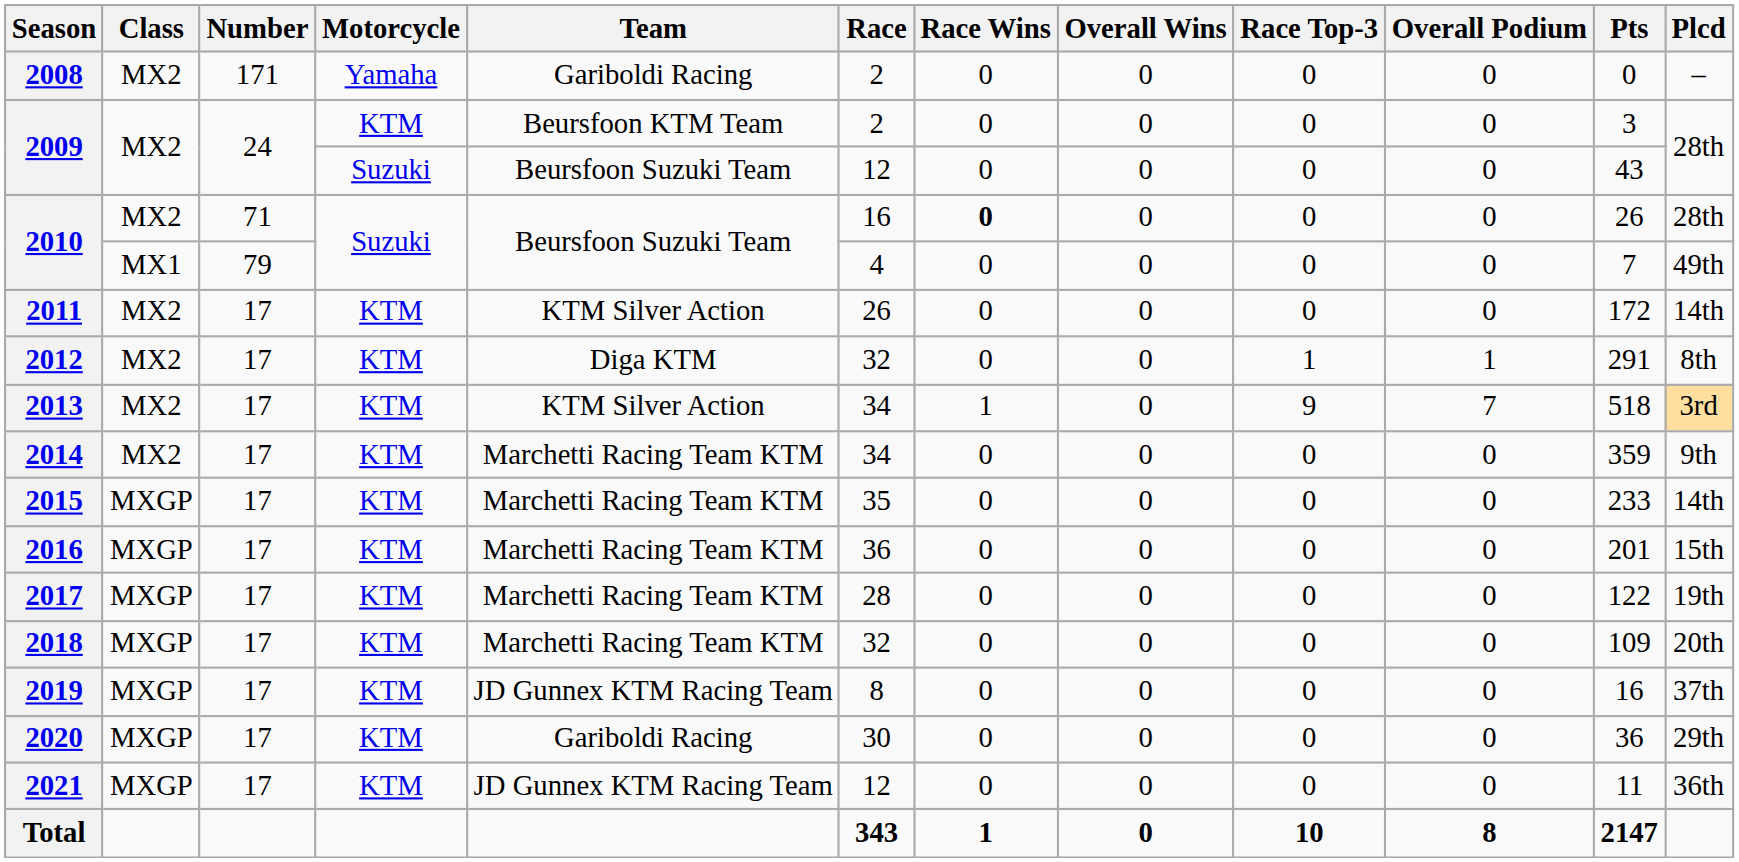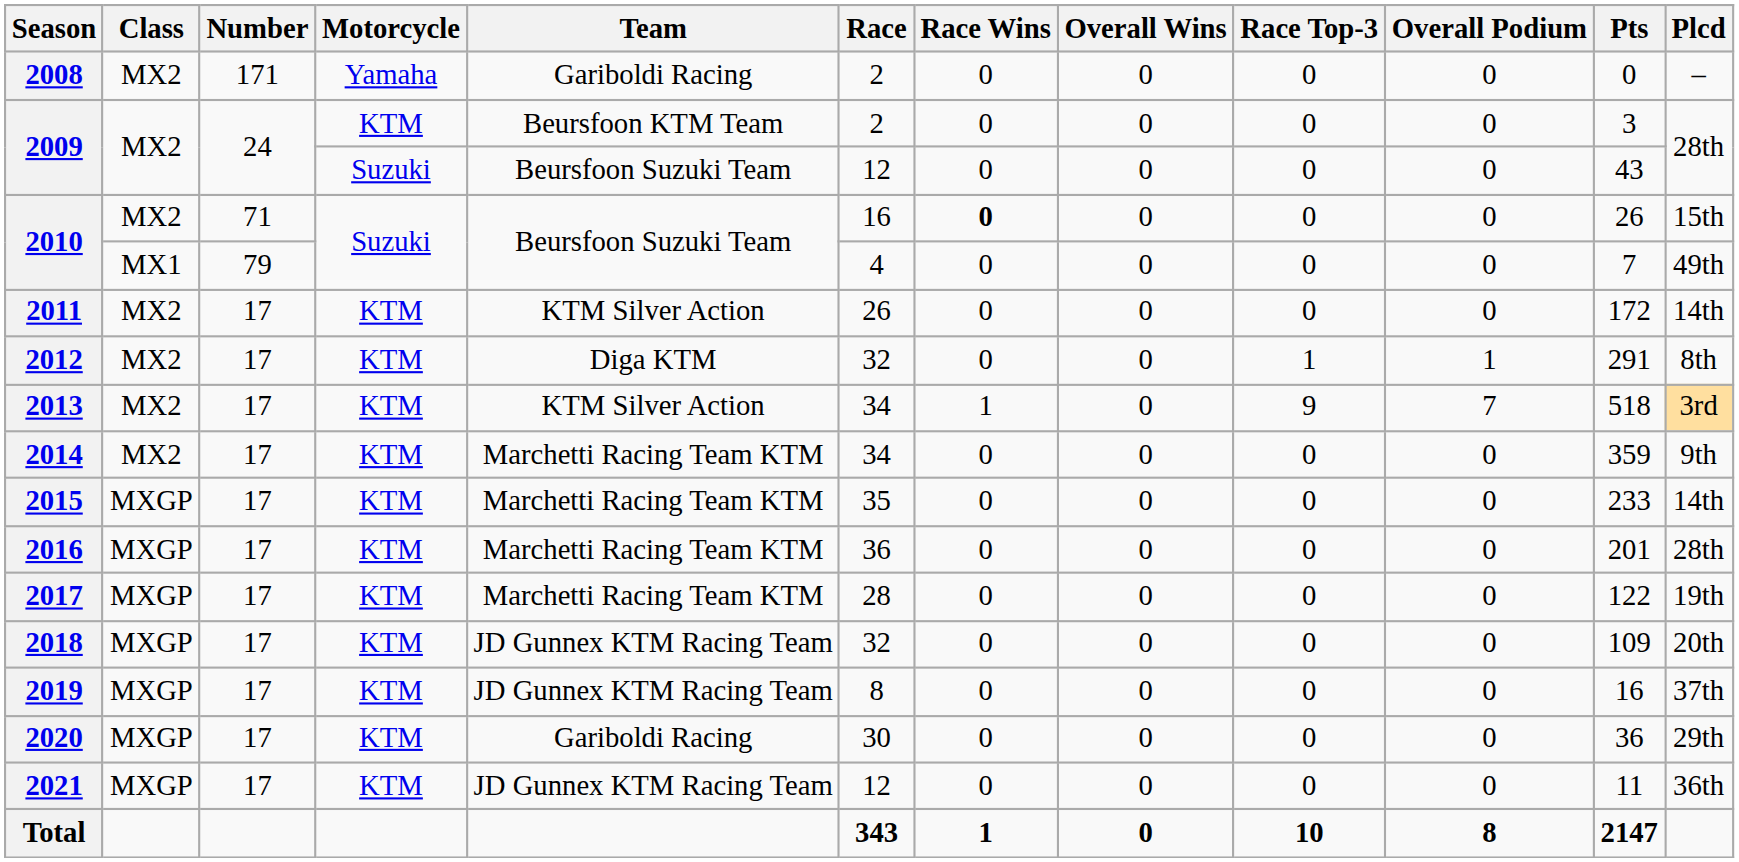2010 / 71 | Plcd: 28th -> 15th
2016 | Plcd: 15th -> 28th
2018 | Team: Marchetti Racing Team KTM -> JD Gunnex KTM Racing Team
